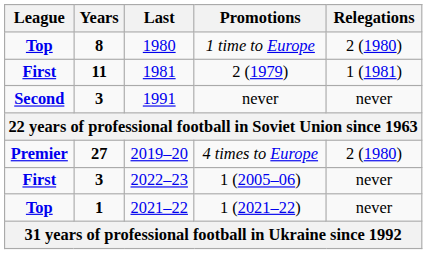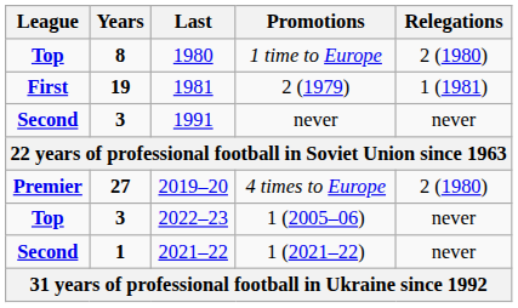2 (1979) | Years: 11 -> 19
1 (2005–06) | League: First -> Top
1 (2021–22) | League: Top -> Second
